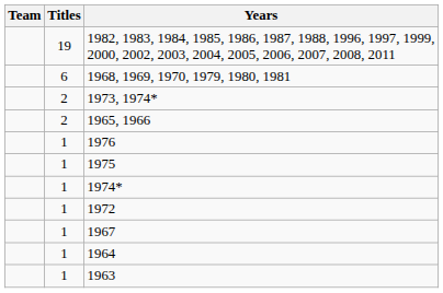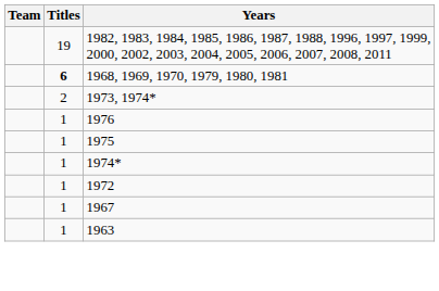1968, 1969, 1970, 1979, 1980, 1981 | Titles: normal -> bold
- row: 2 | 1965, 1966
- row: 1 | 1964
